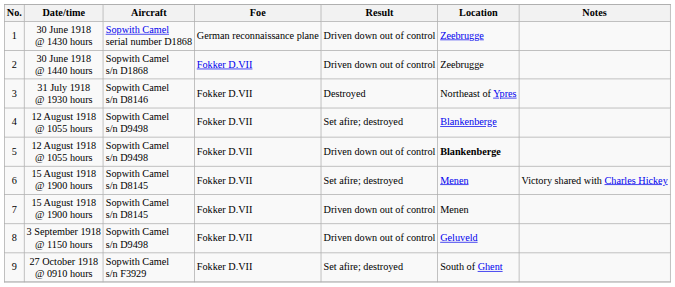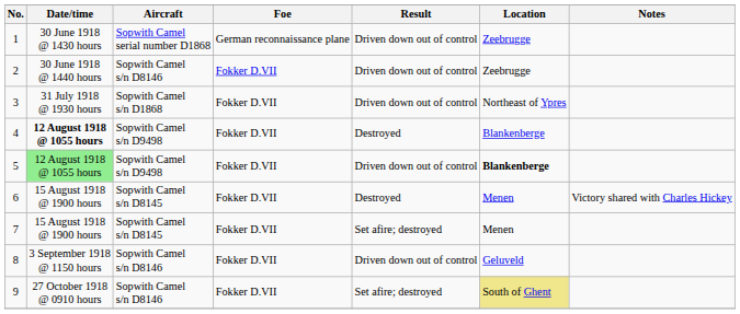2 | Aircraft: Sopwith Camel s/n D1868 -> Sopwith Camel s/n D8146
3 | Aircraft: Sopwith Camel s/n D8146 -> Sopwith Camel s/n D1868
3 | Result: Destroyed -> Driven down out of control
4 | Date/time: normal -> bold
4 | Result: Set afire; destroyed -> Destroyed
5 | Date/time: no background -> lightgreen background
6 | Result: Set afire; destroyed -> Destroyed
7 | Result: Driven down out of control -> Set afire; destroyed
8 | Aircraft: Sopwith Camel s/n D9498 -> Sopwith Camel s/n D8146
9 | Aircraft: Sopwith Camel s/n F3929 -> Sopwith Camel s/n D8146
9 | Location: no background -> khaki background
